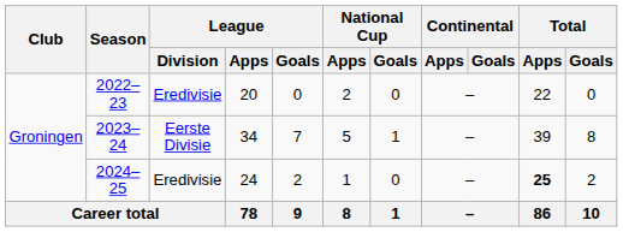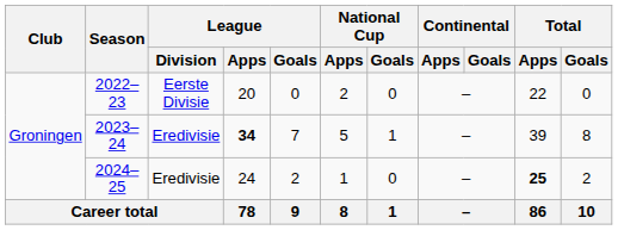2022–23 | League / Division: Eredivisie -> Eerste Divisie
2023–24 | League / Division: Eerste Divisie -> Eredivisie
2023–24 | League / Apps: normal -> bold
